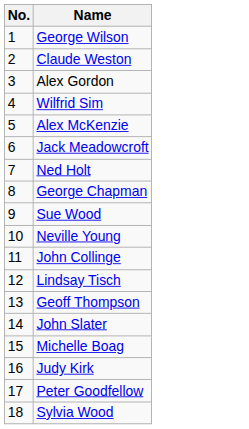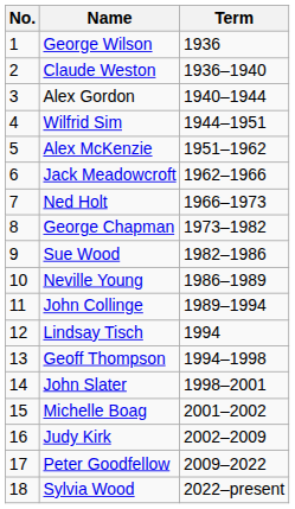+ column: Term | 1936 | 1936–1940 | 1940–1944 | 1944–1951 | 1951–1962 | 1962–1966 | 1966–1973 | 1973–1982 | 1982–1986 | 1986–1989 | 1989–1994 | 1994 | 1994–1998 | 1998–2001 | 2001–2002 | 2002–2009 | 2009–2022 | 2022–present
